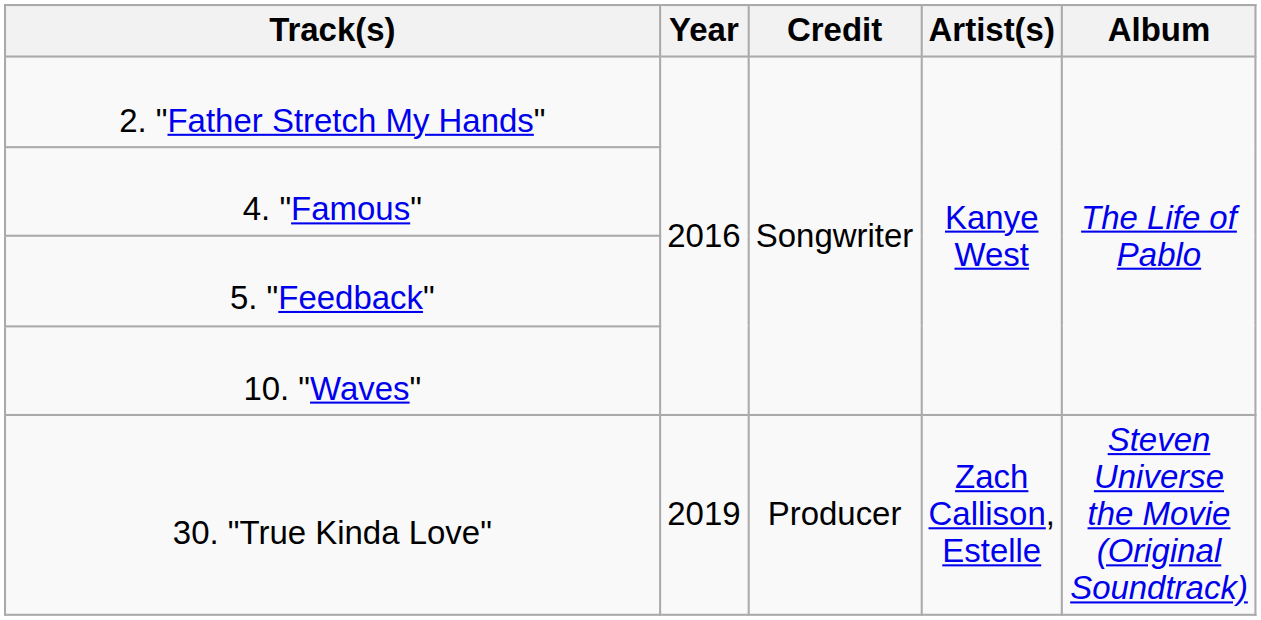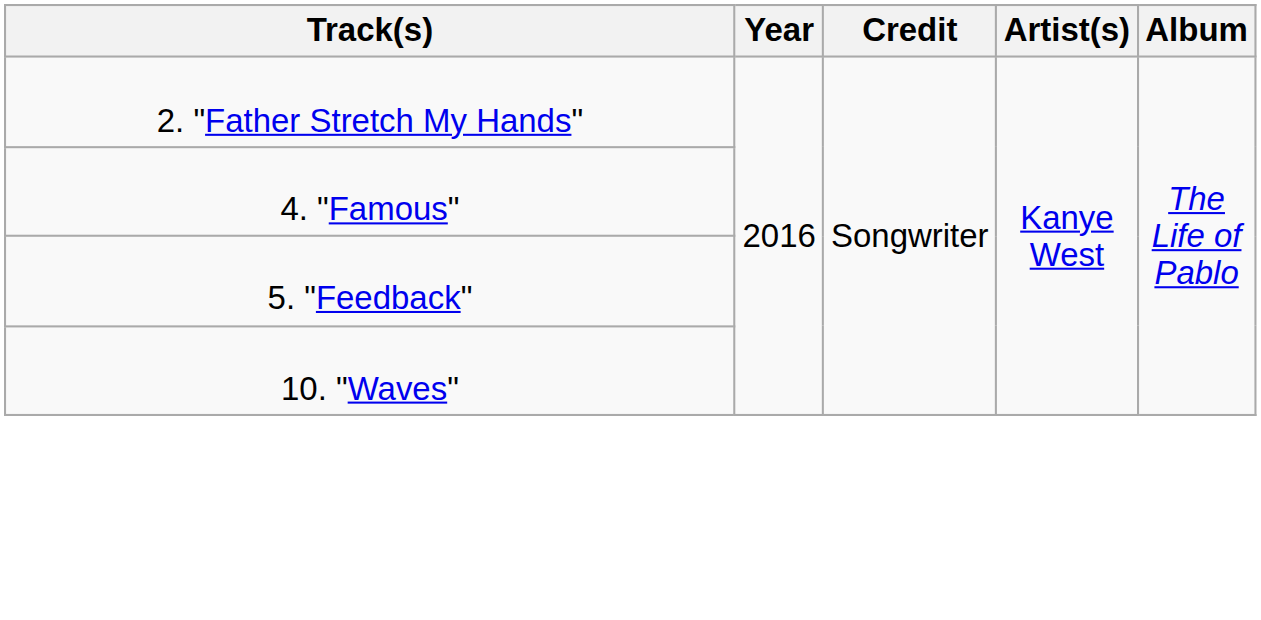- row: 30. "True Kinda Love" | 2019 | Producer | Zach Callison, Estelle | Steven Universe the Movie (Original Soundtrack)
